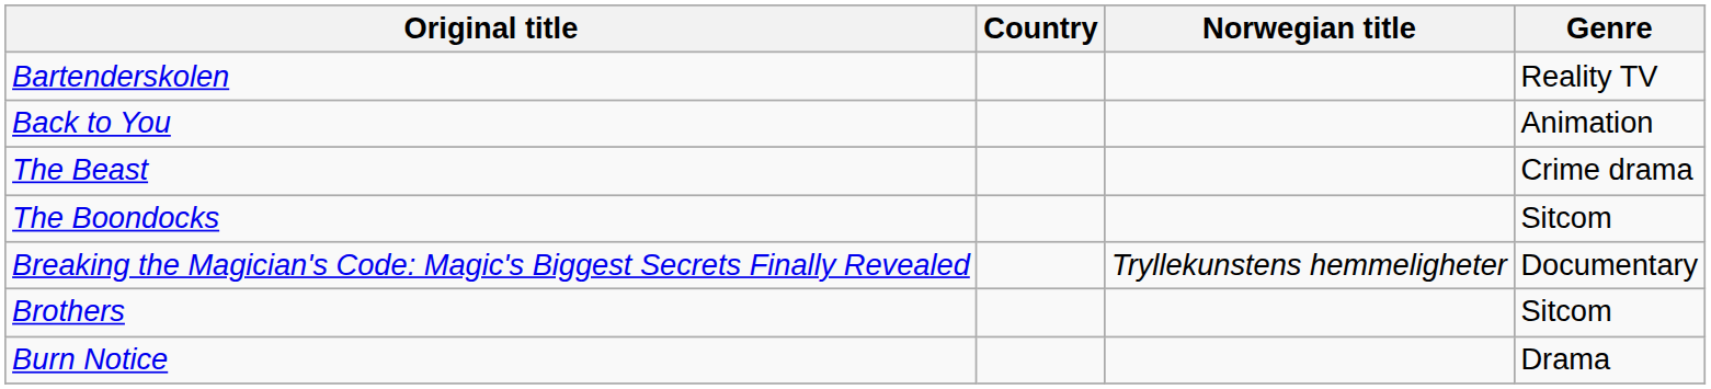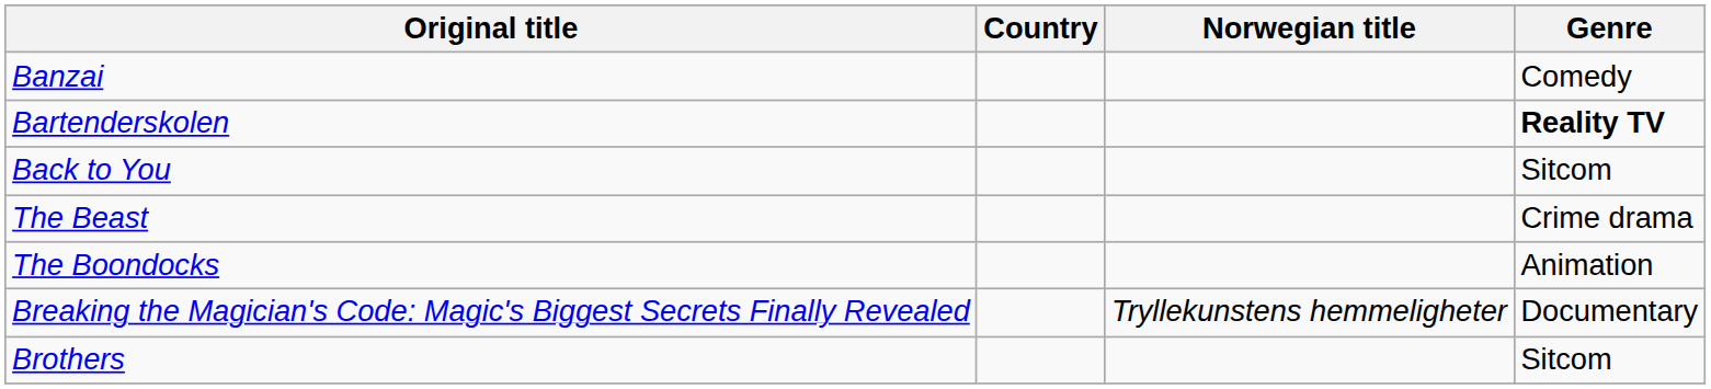+ row: Banzai | Comedy
Bartenderskolen | Genre: normal -> bold
Back to You | Genre: Animation -> Sitcom
The Boondocks | Genre: Sitcom -> Animation
- row: Burn Notice | Drama
